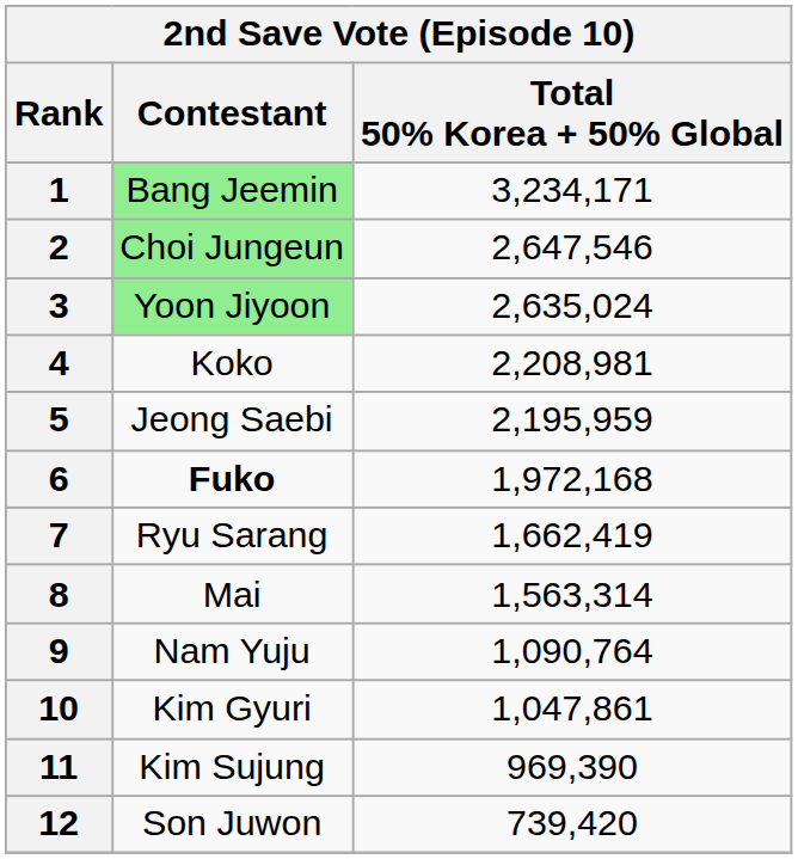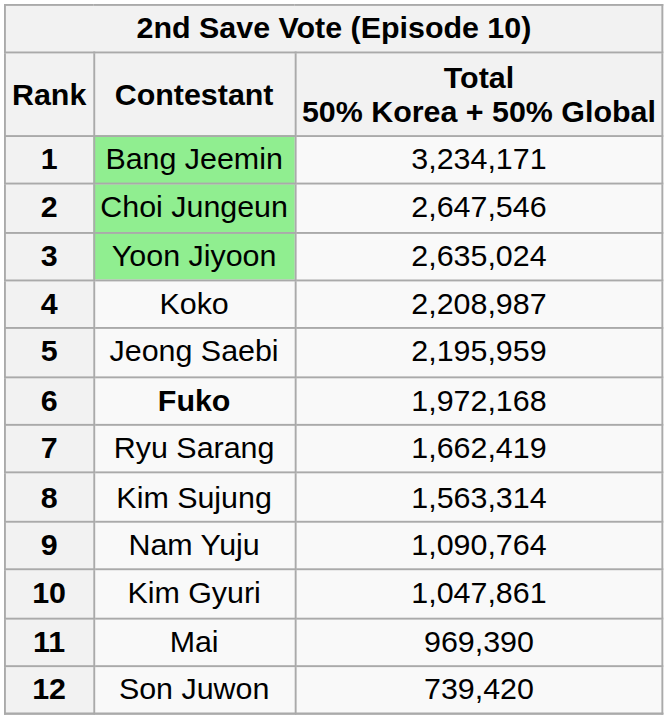4 | Total 50% Korea + 50% Global: 2,208,981 -> 2,208,987
8 | Contestant: Mai -> Kim Sujung
11 | Contestant: Kim Sujung -> Mai
